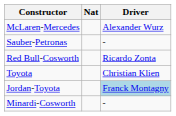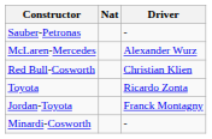rows swapped: McLaren-Mercedes <-> Sauber-Petronas
Red Bull-Cosworth | Driver: Ricardo Zonta -> Christian Klien
Toyota | Driver: Christian Klien -> Ricardo Zonta
Jordan-Toyota | Driver: lightblue background -> no background
